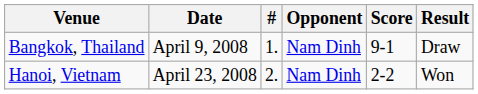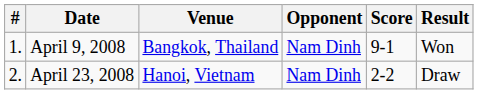columns swapped: # <-> Venue
April 9, 2008 | Result: Draw -> Won
April 23, 2008 | Result: Won -> Draw
